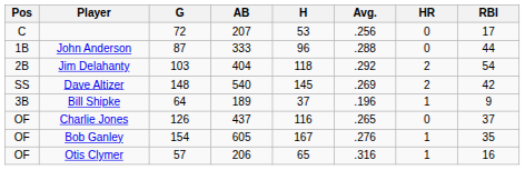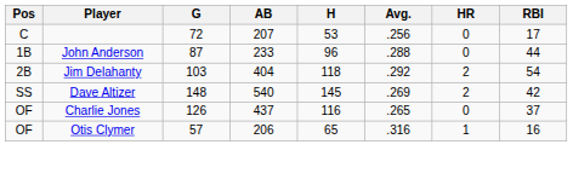John Anderson | AB: 333 -> 233
- row: 3B | Bill Shipke | 64 | 189 | 37 | .196 | 1 | 9
- row: OF | Bob Ganley | 154 | 605 | 167 | .276 | 1 | 35
